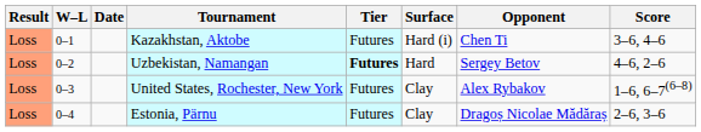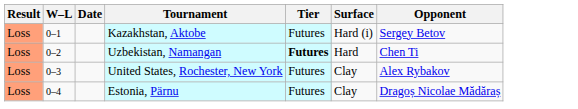- column: Score | 3–6, 4–6 | 4–6, 2–6 | 1–6, 6–7(6–8) | 2–6, 3–6
Kazakhstan, Aktobe | Opponent: Chen Ti -> Sergey Betov
Uzbekistan, Namangan | Opponent: Sergey Betov -> Chen Ti
